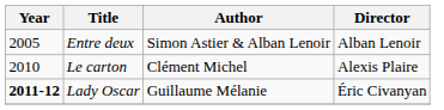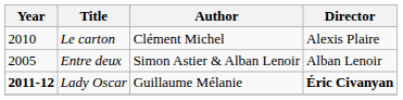rows swapped: Entre deux <-> Le carton
Lady Oscar | Director: normal -> bold
